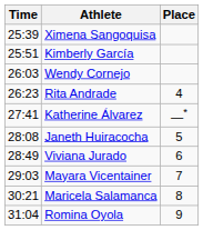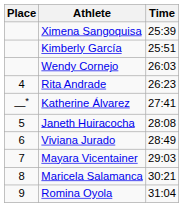columns swapped: Place <-> Time
